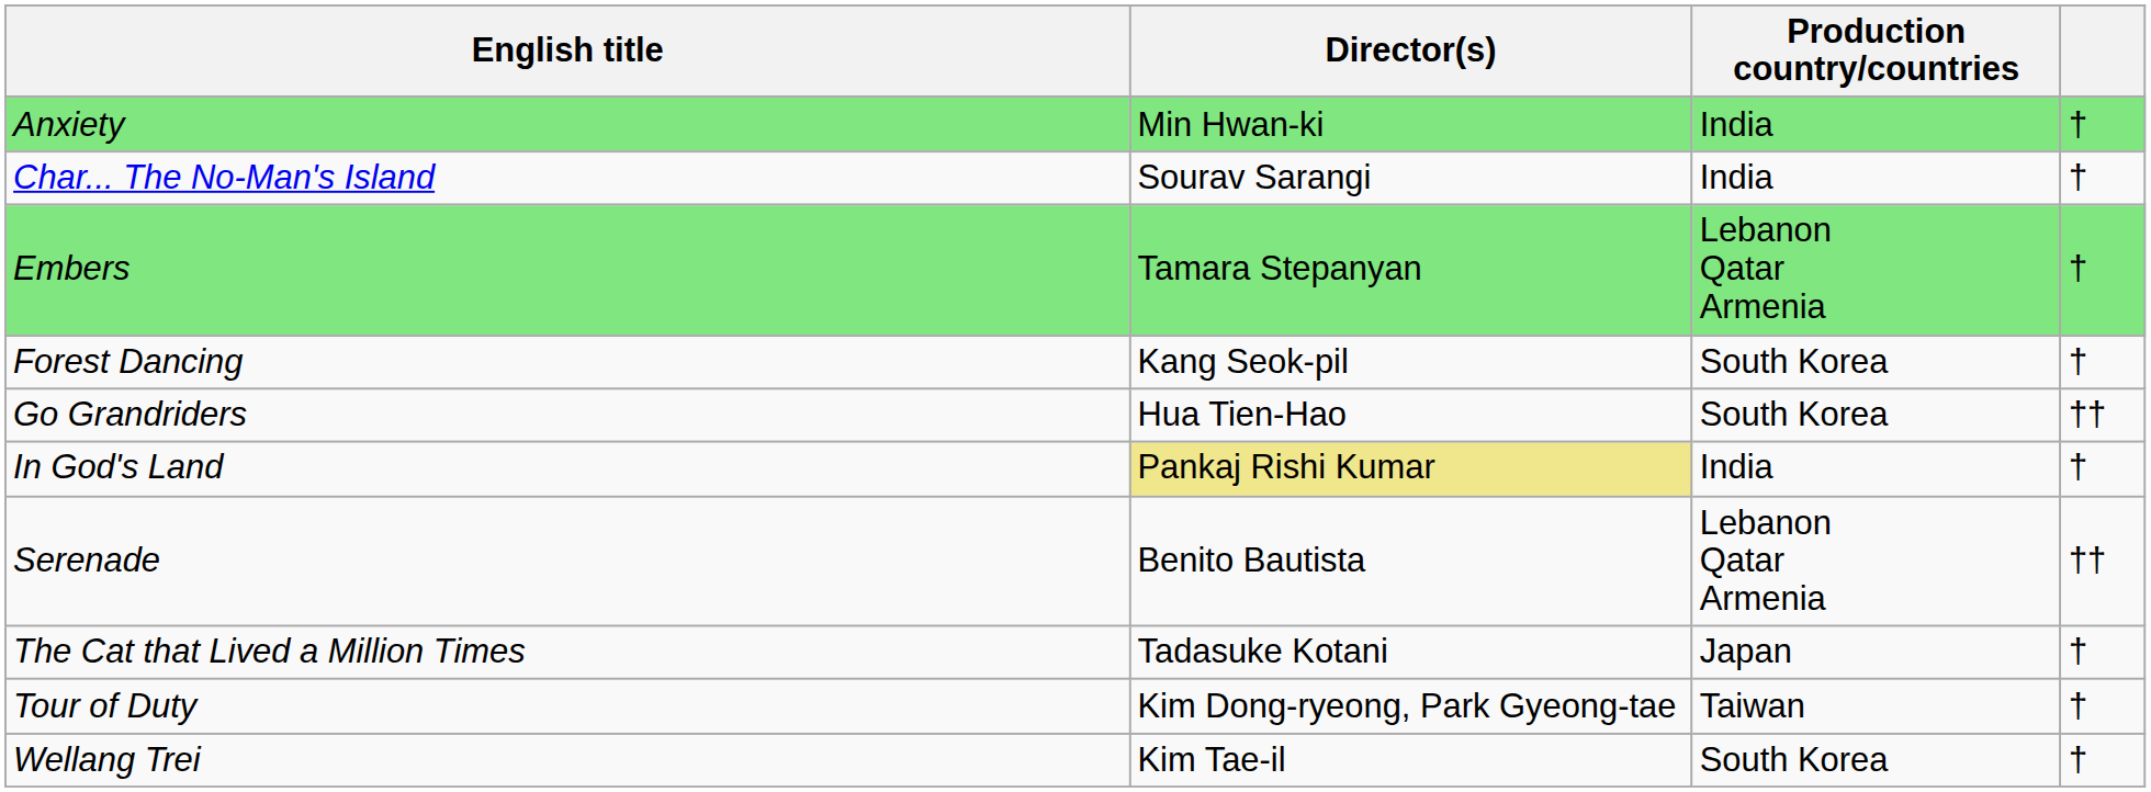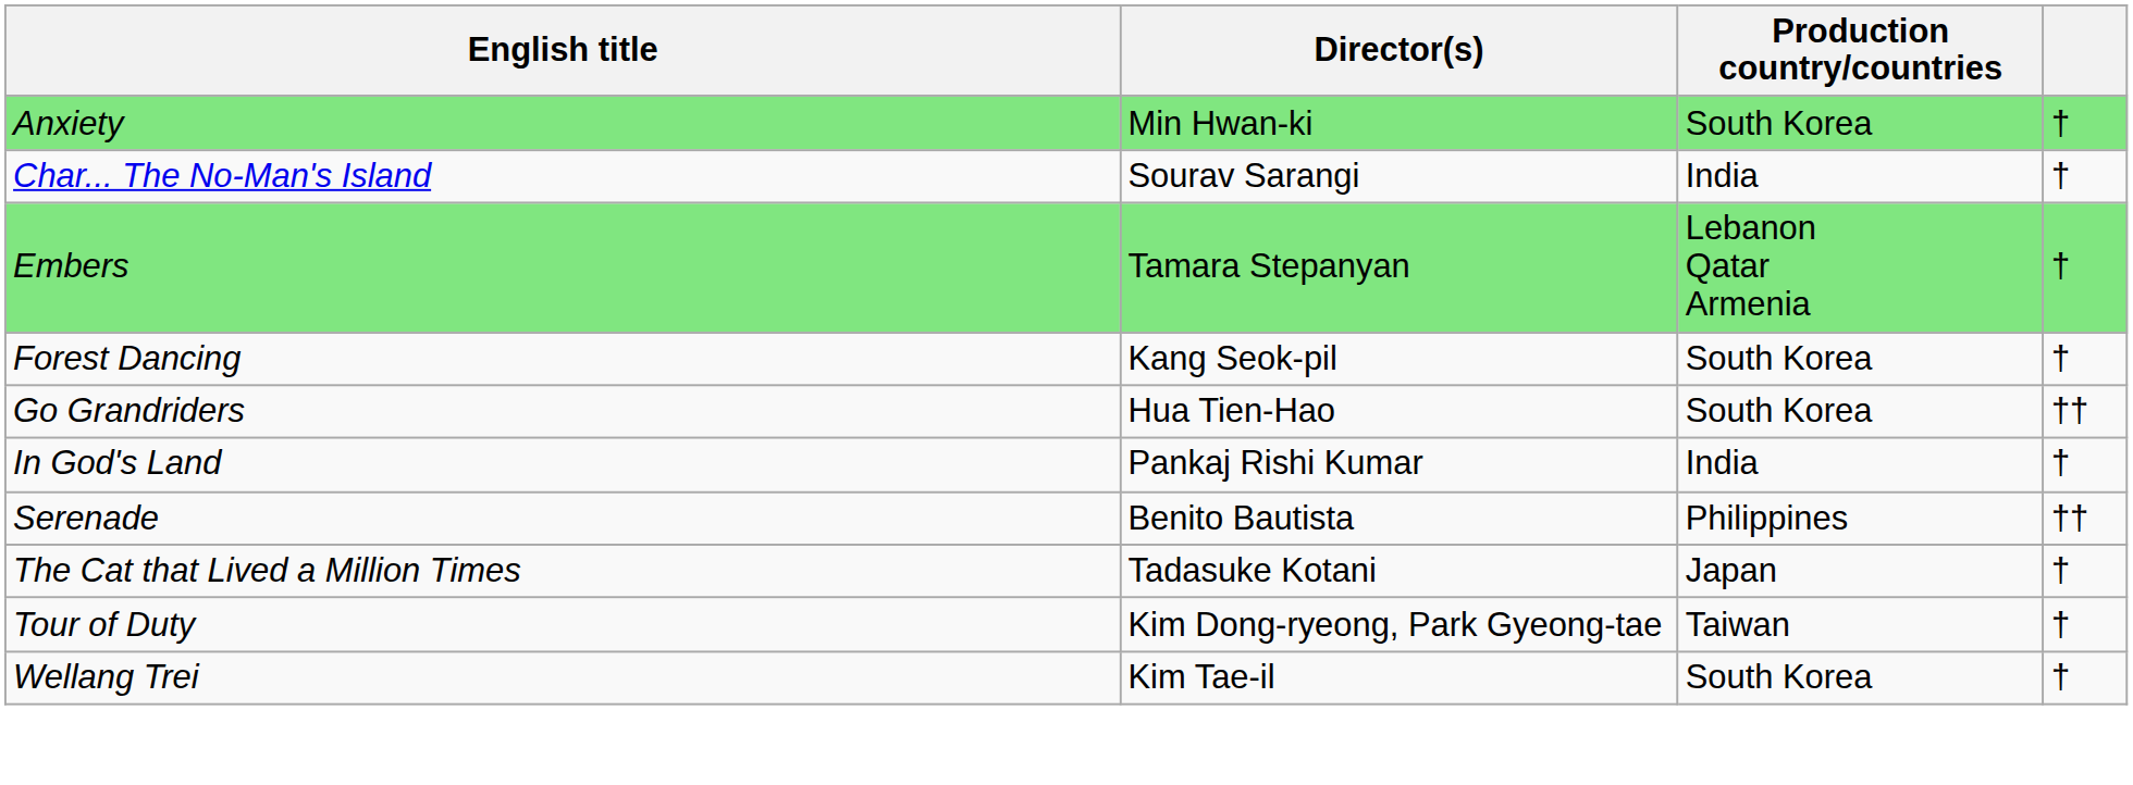Anxiety | Production country/countries: India -> South Korea
In God's Land | Director(s): khaki background -> no background
Serenade | Production country/countries: Lebanon Qatar Armenia -> Philippines
